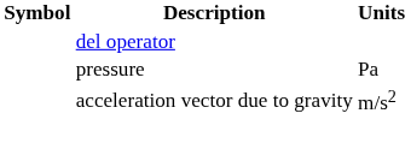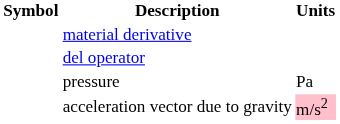+ row: material derivative
acceleration vector due to gravity | Units: no background -> pink background
